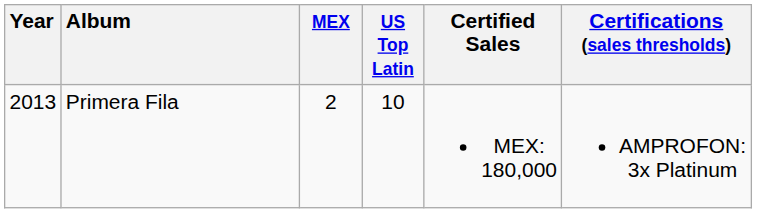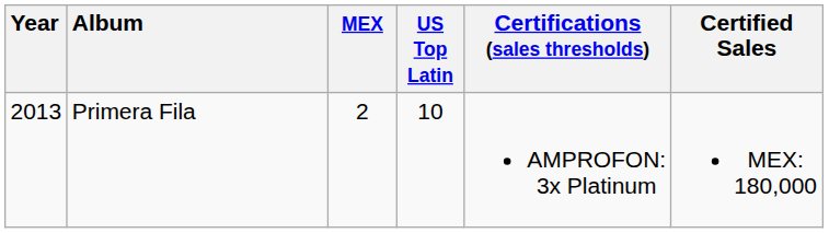columns swapped: Certified Sales <-> Certifications (sales thresholds)
